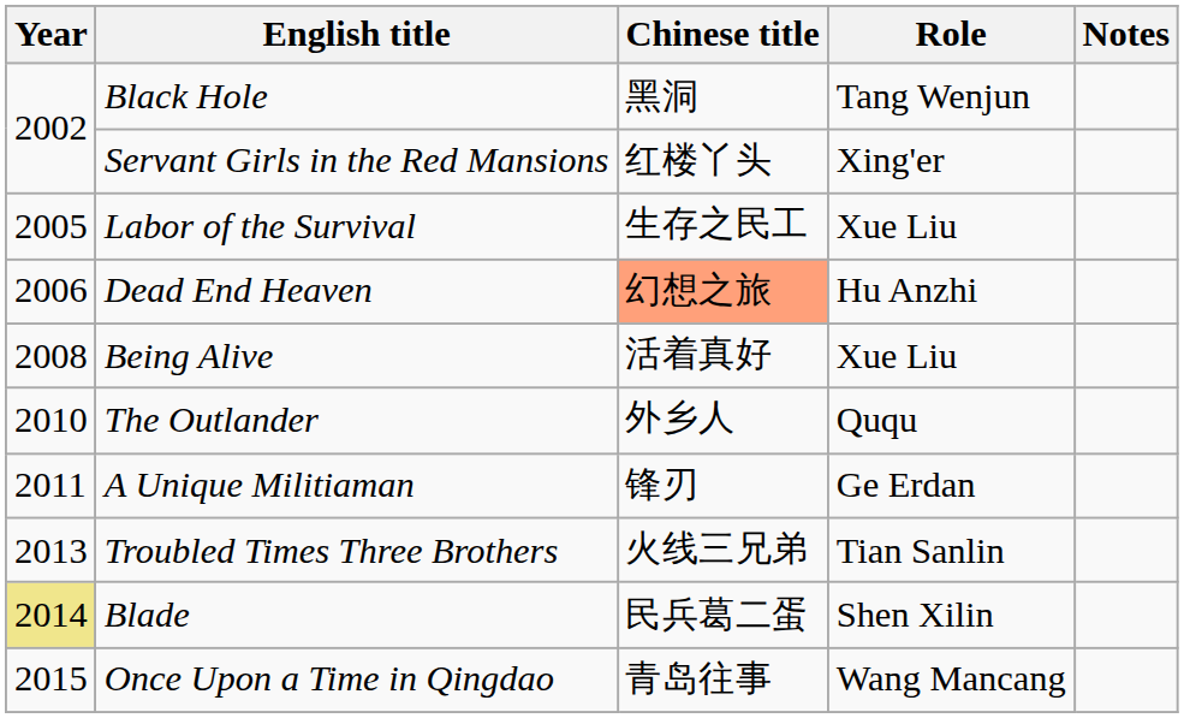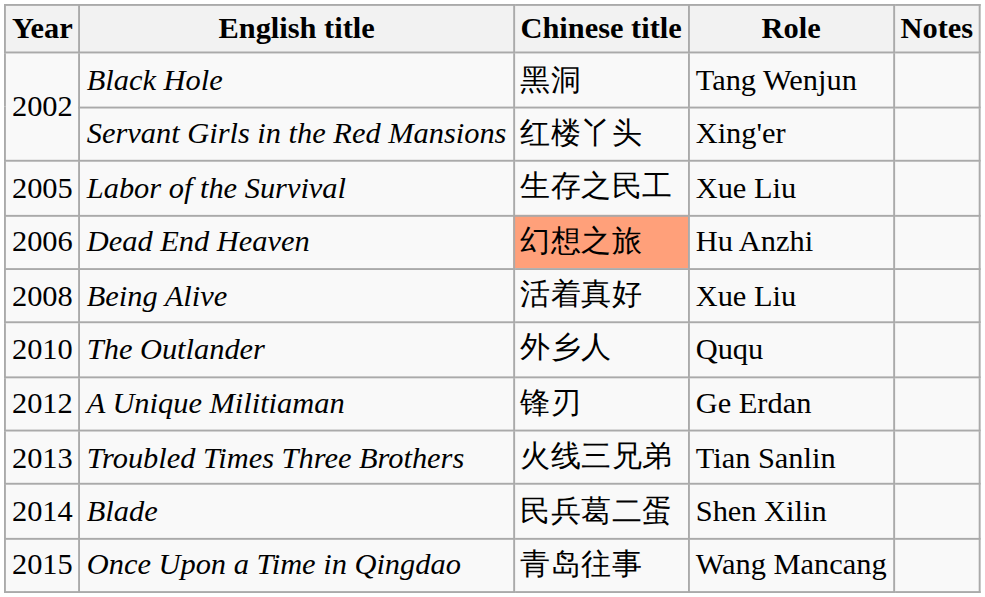A Unique Militiaman | Year: 2011 -> 2012
Blade | Year: khaki background -> no background
